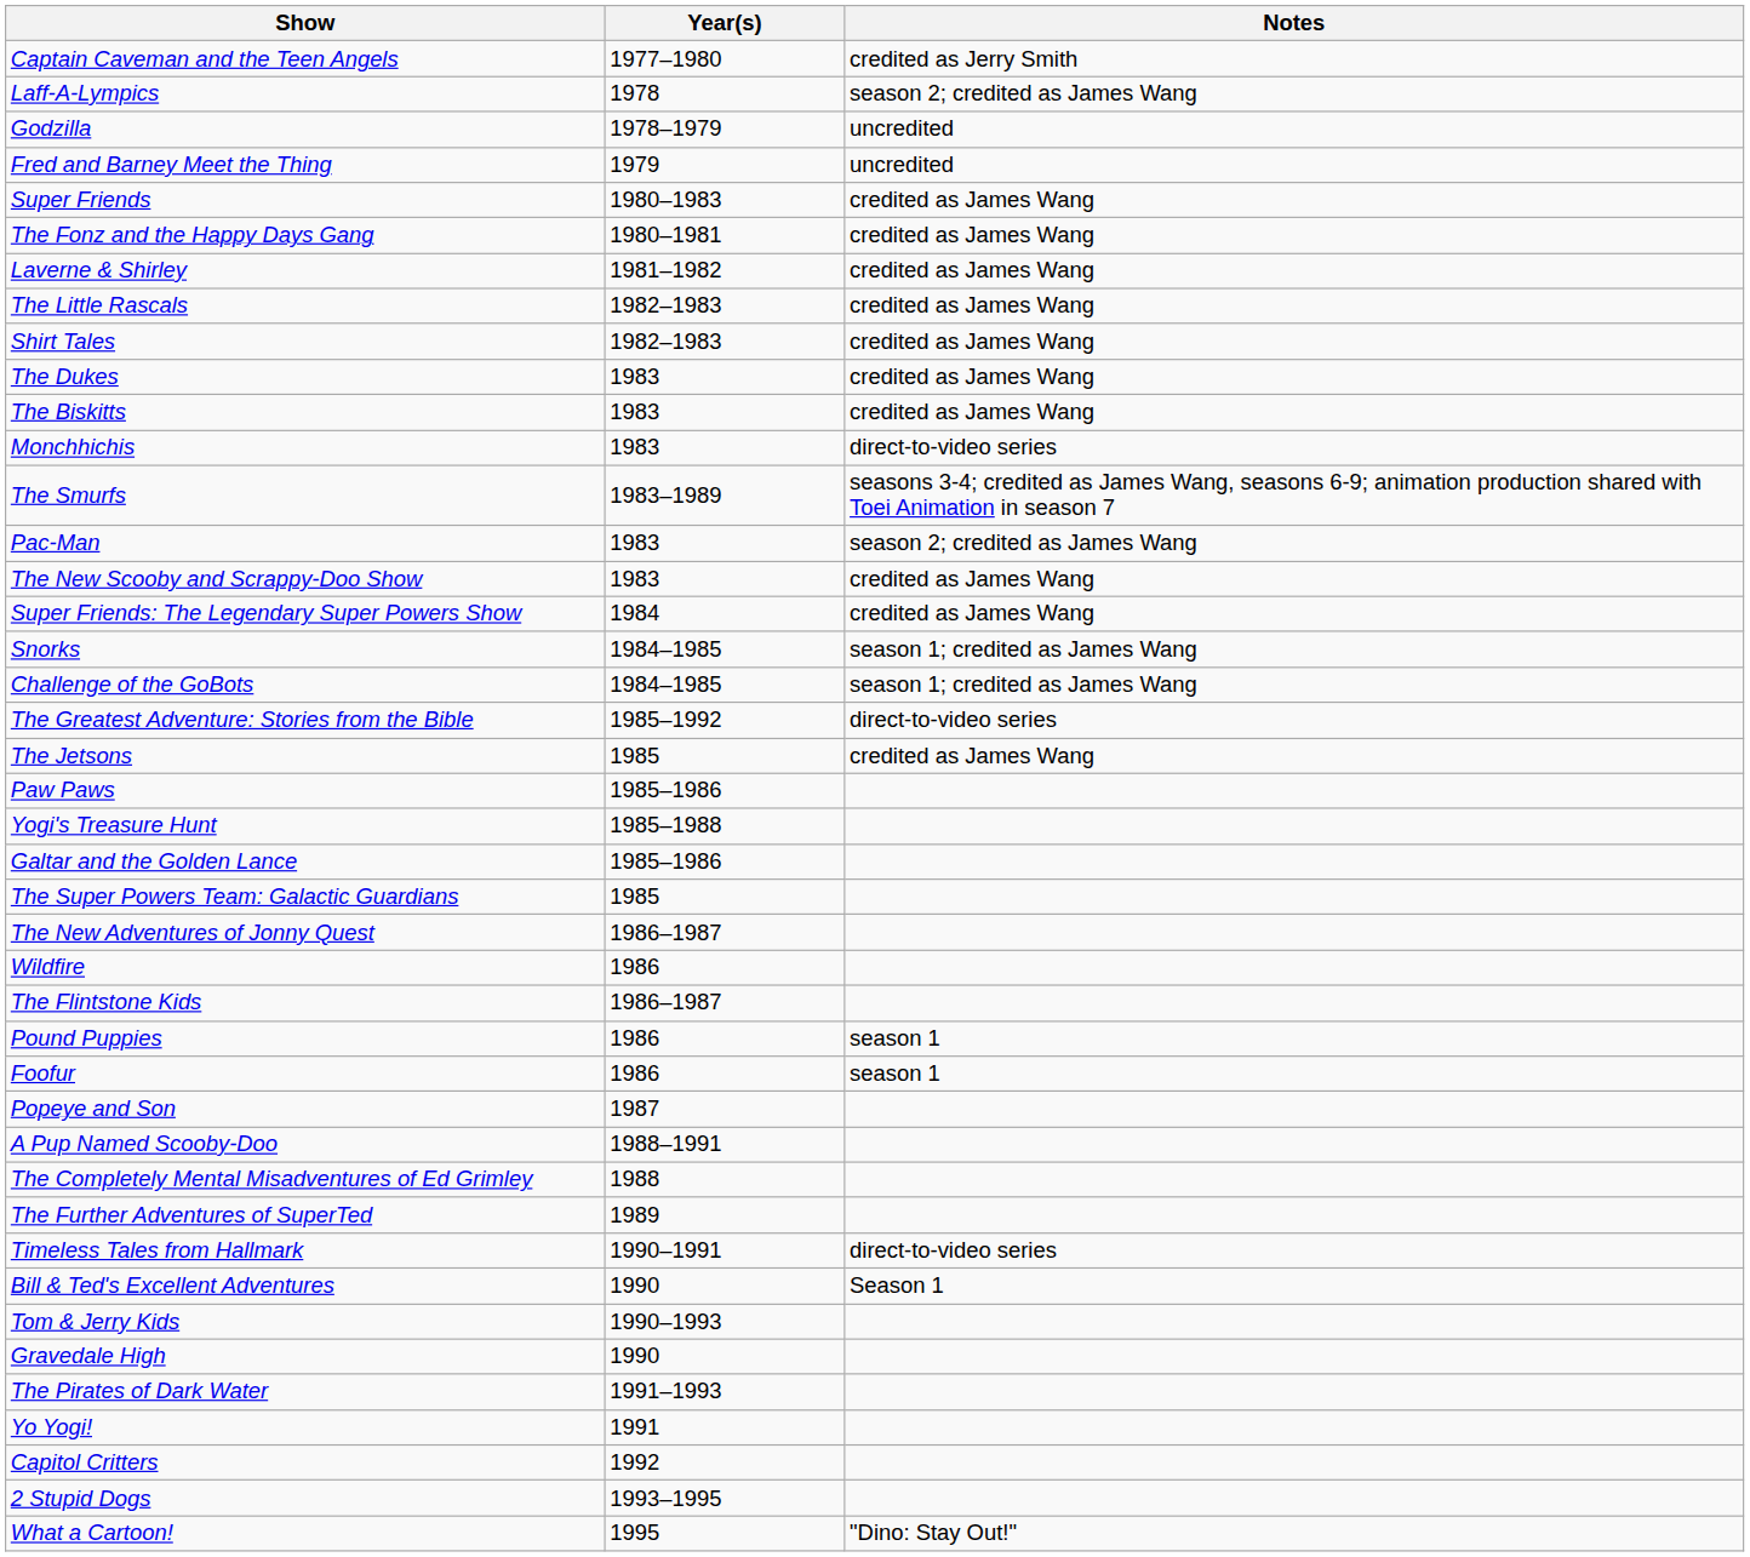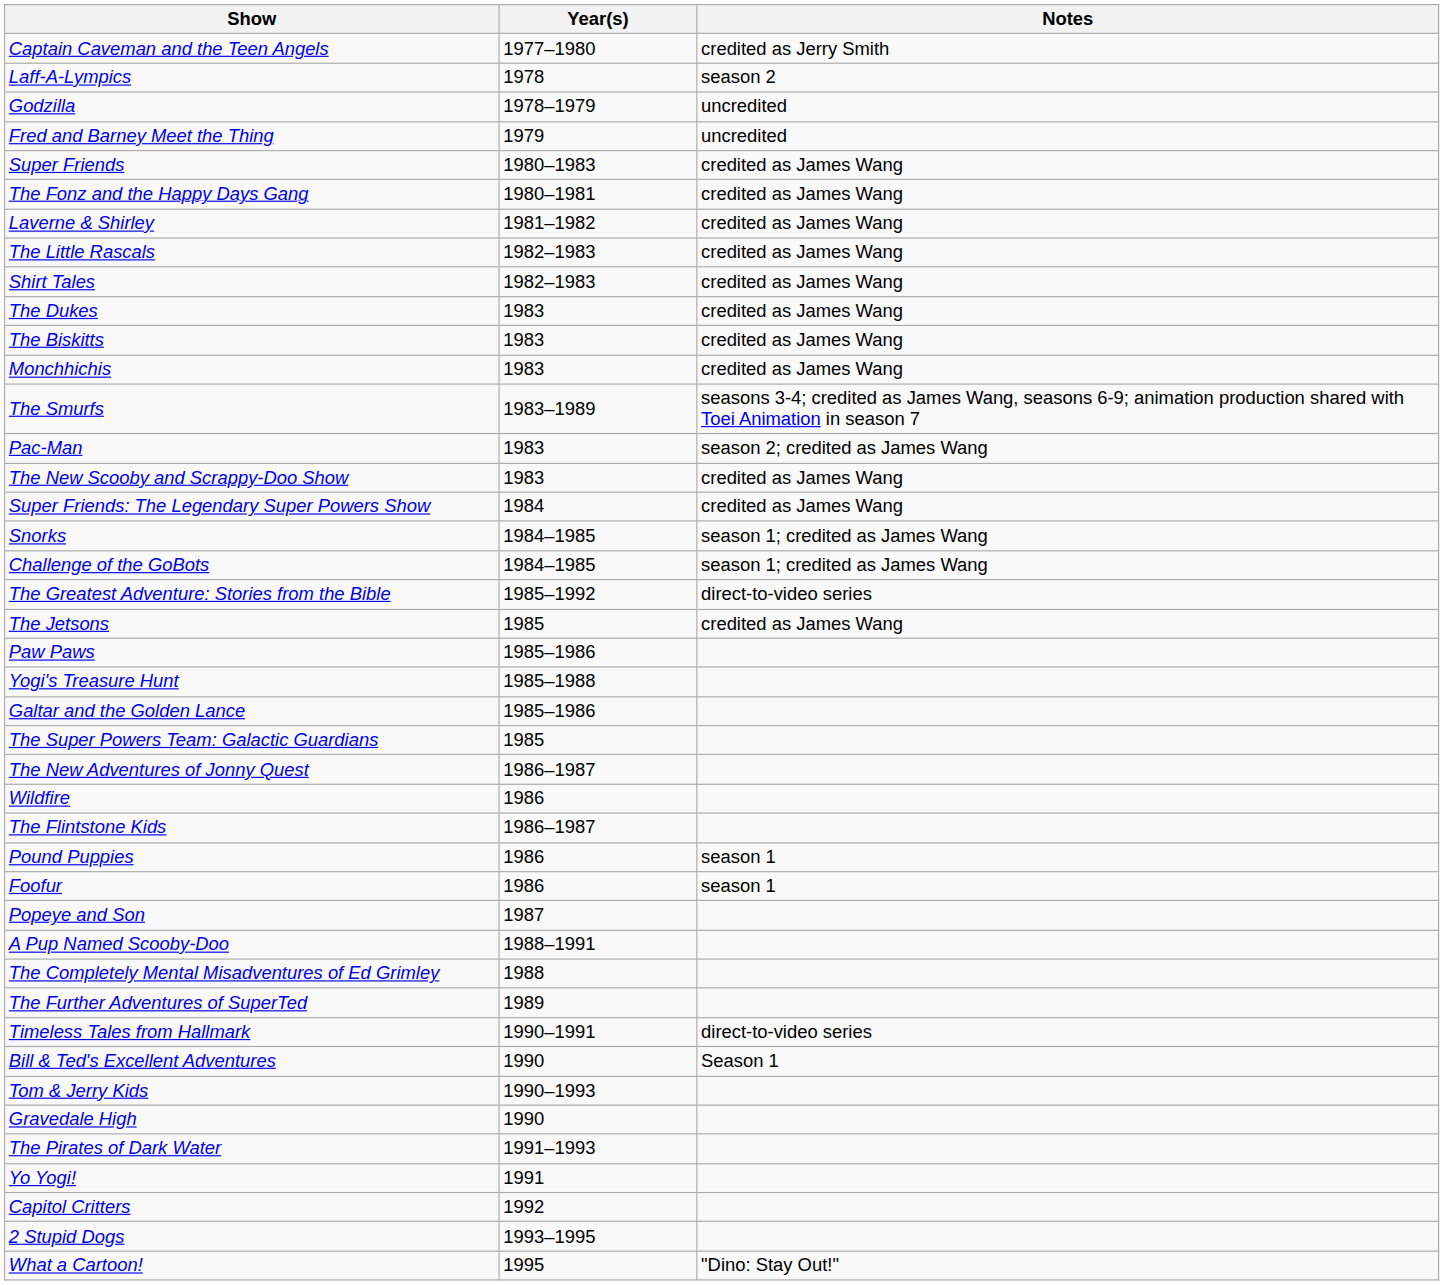Laff-A-Lympics | Notes: season 2; credited as James Wang -> season 2
Monchhichis | Notes: direct-to-video series -> credited as James Wang
